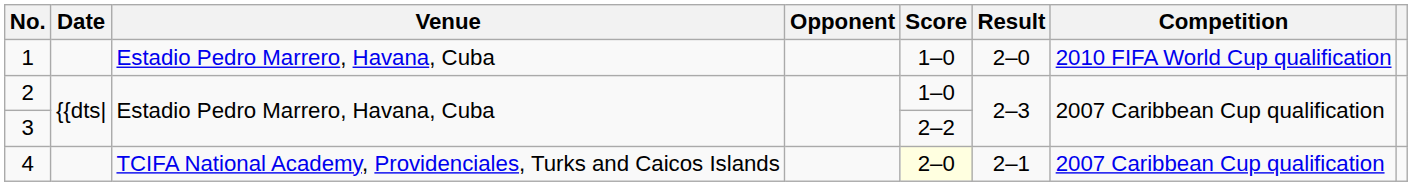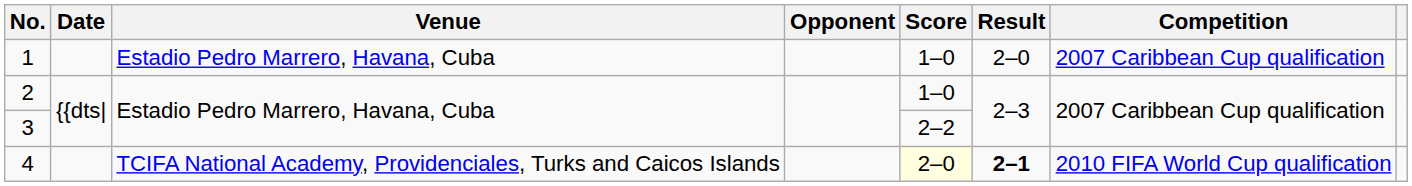1 | Competition: 2010 FIFA World Cup qualification -> 2007 Caribbean Cup qualification
4 | Result: normal -> bold
4 | Competition: 2007 Caribbean Cup qualification -> 2010 FIFA World Cup qualification
